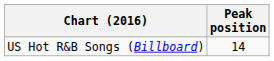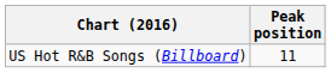US Hot R&B Songs (Billboard) | Peak position: 14 -> 11
